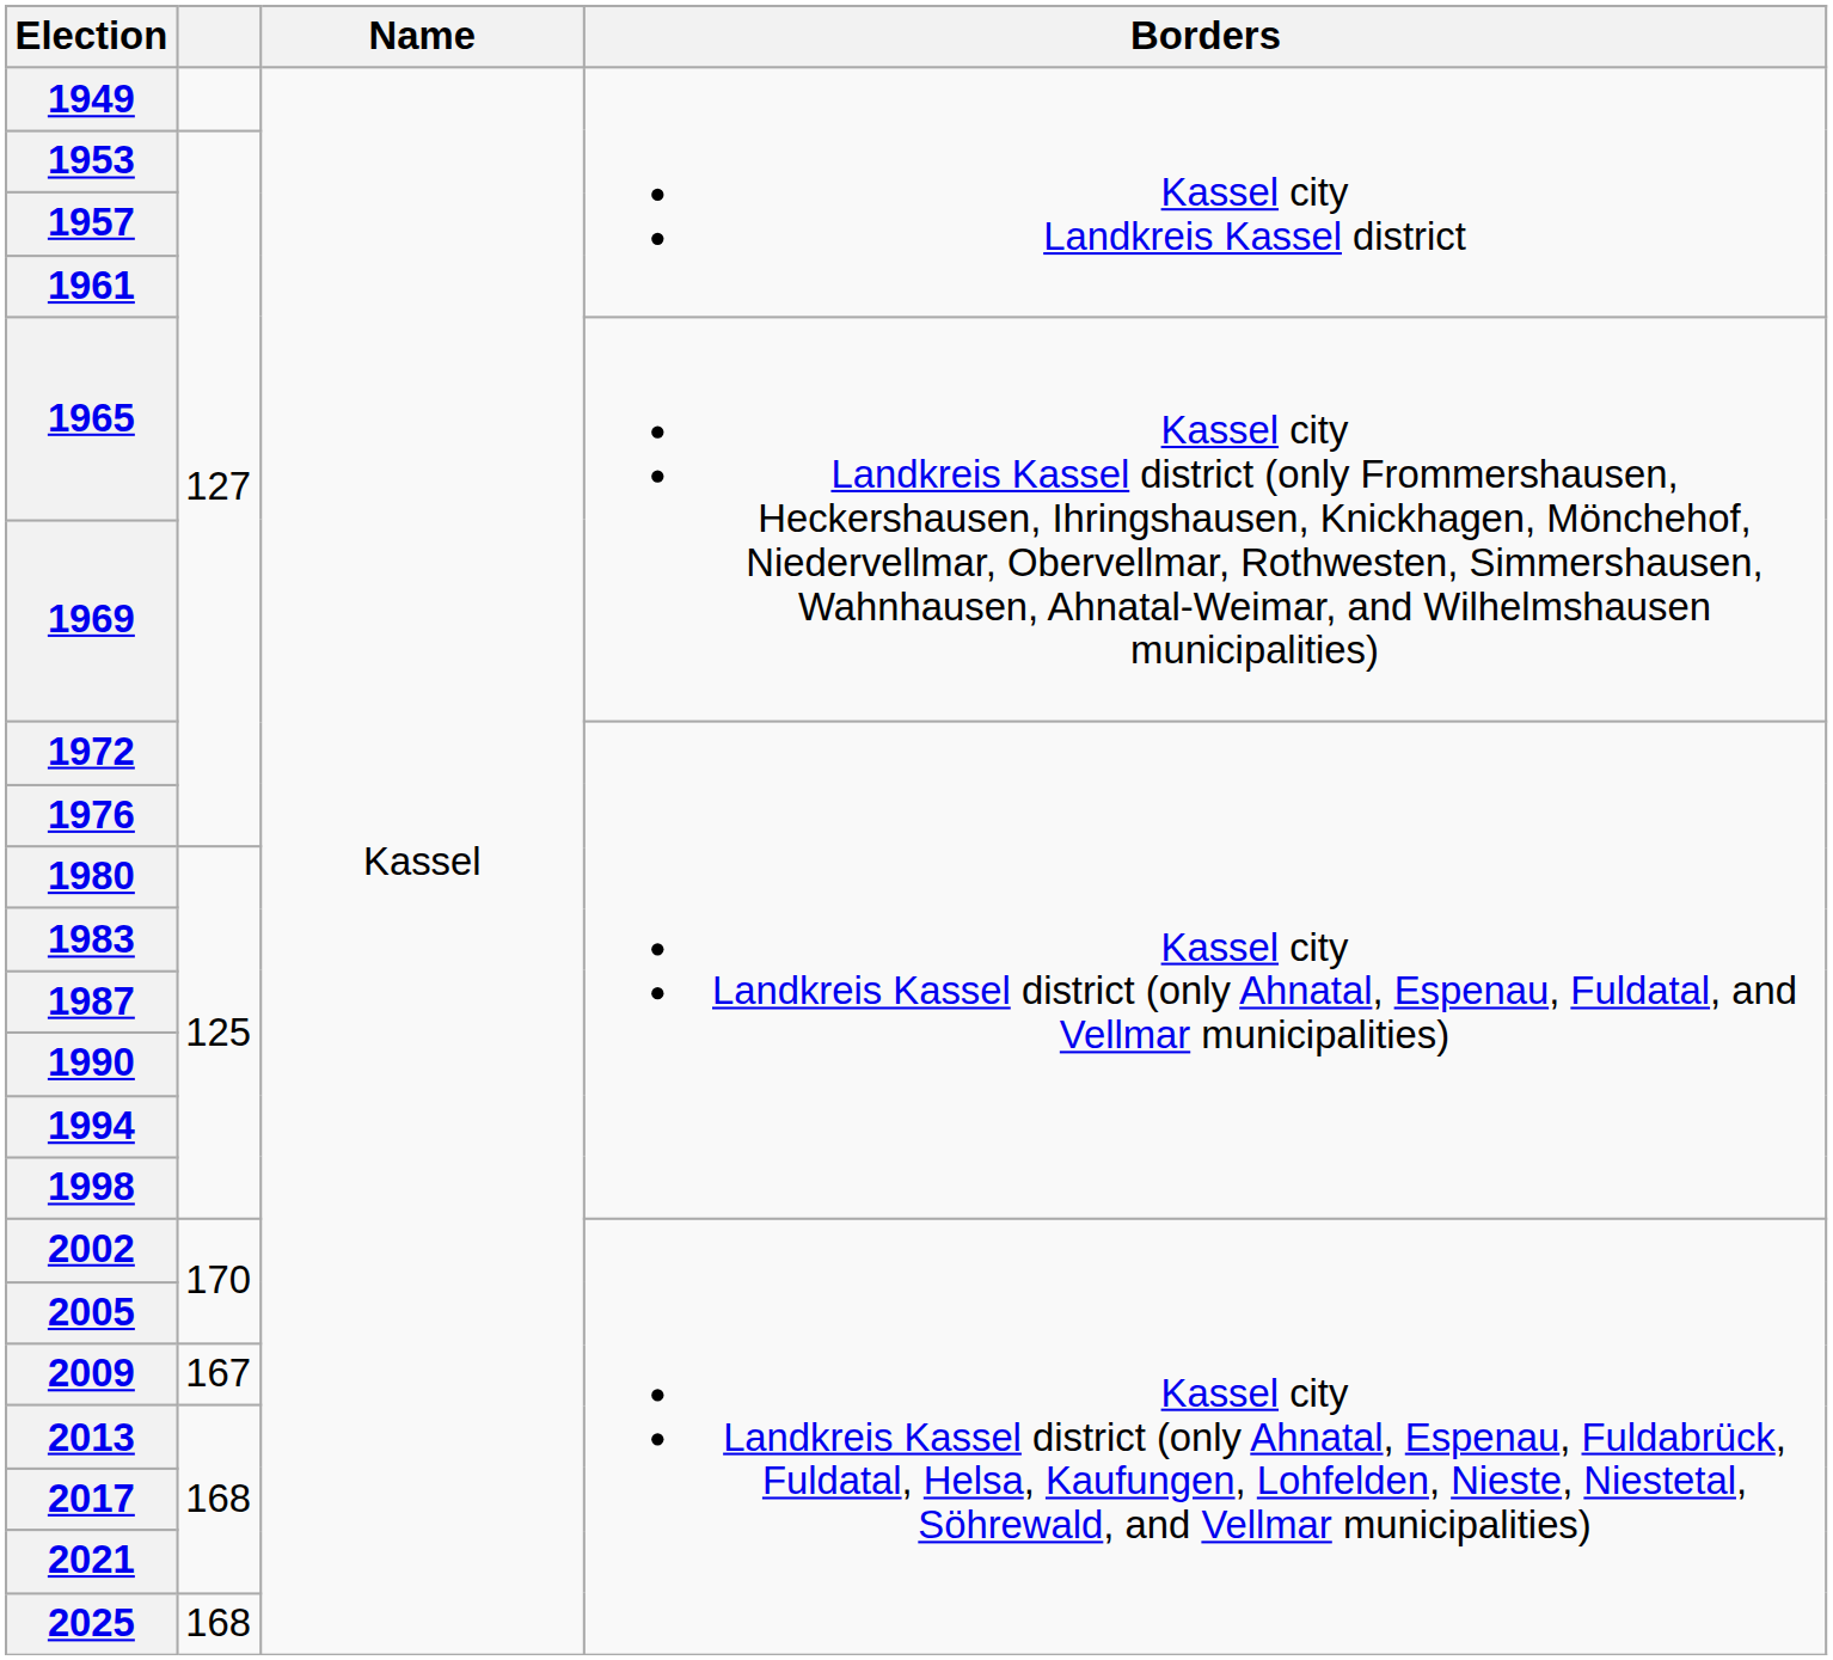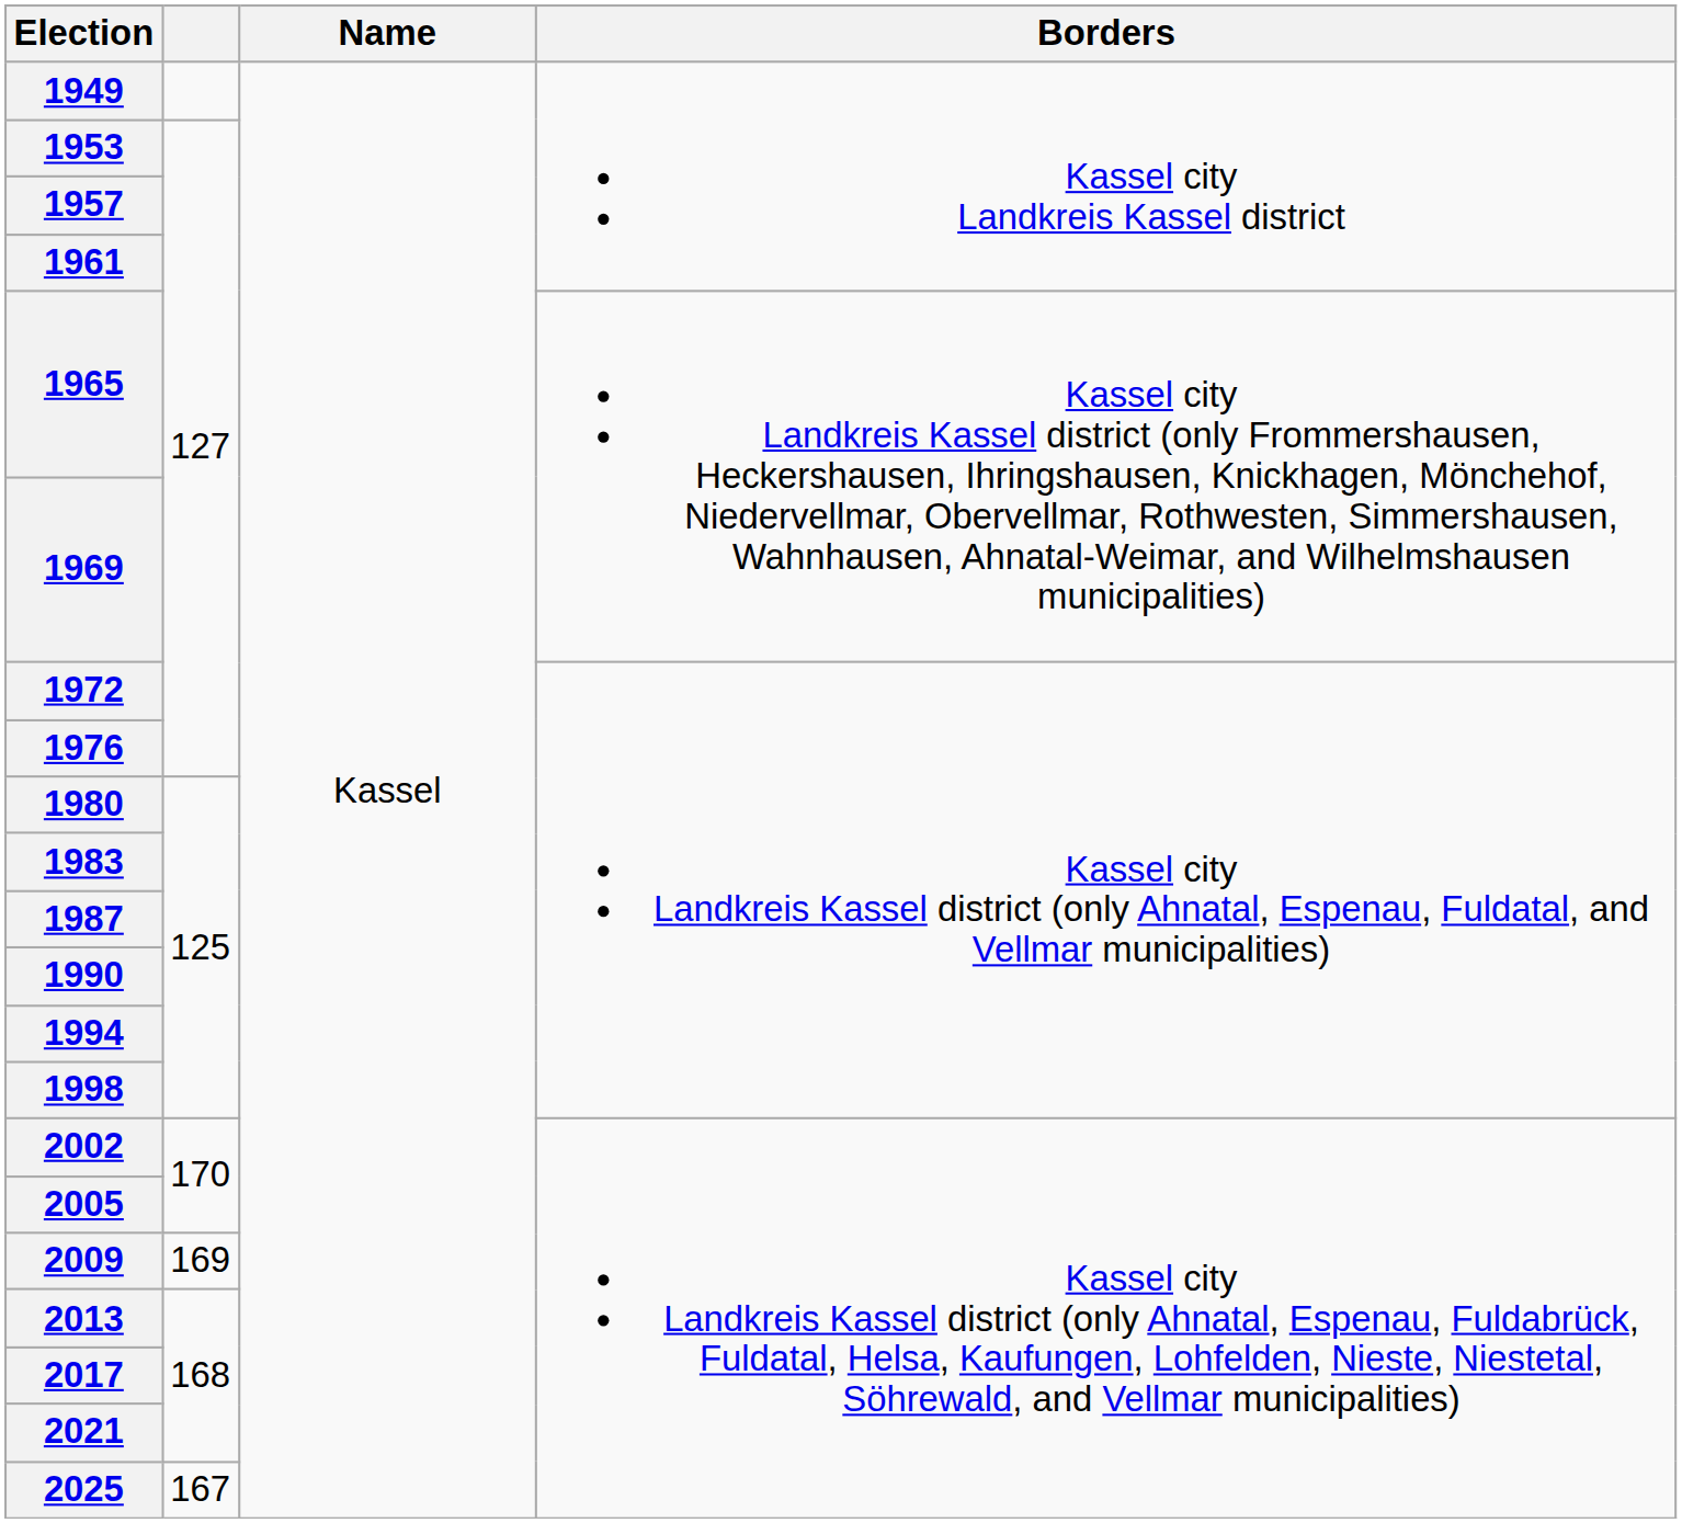2009 | column 2: 167 -> 169
2025 | column 2: 168 -> 167
